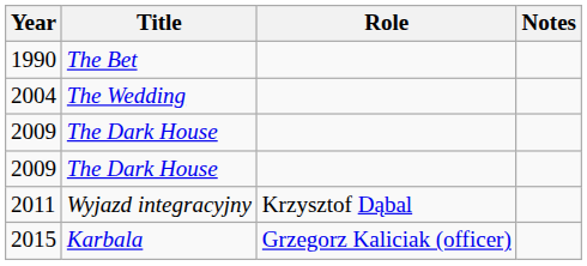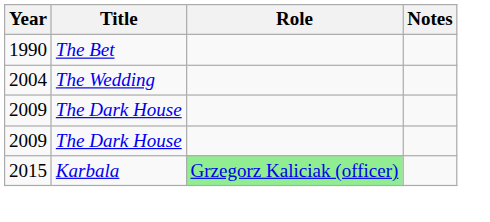- row: 2011 | Wyjazd integracyjny | Krzysztof Dąbal
2015 | Role: no background -> lightgreen background
